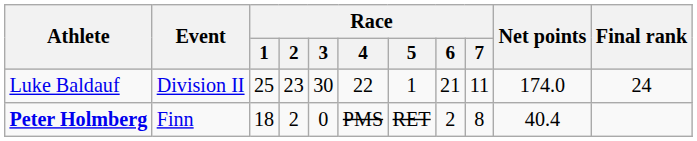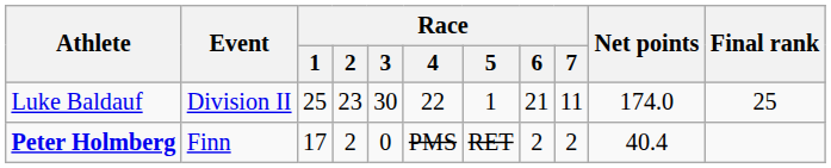Luke Baldauf | Final rank: 24 -> 25
Peter Holmberg | Race / 1: 18 -> 17
Peter Holmberg | Race / 7: 8 -> 2
